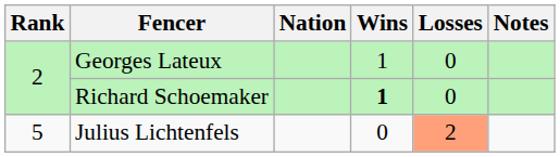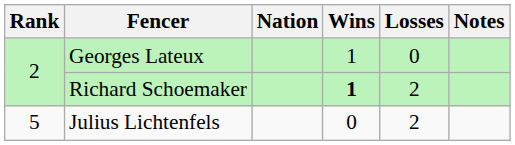Richard Schoemaker | Losses: 0 -> 2
Julius Lichtenfels | Losses: lightsalmon background -> no background
